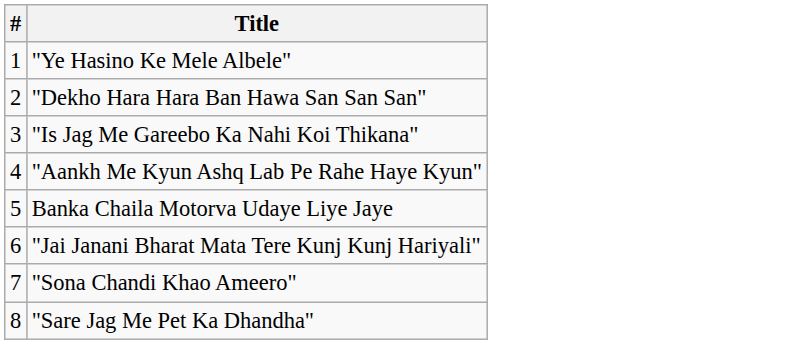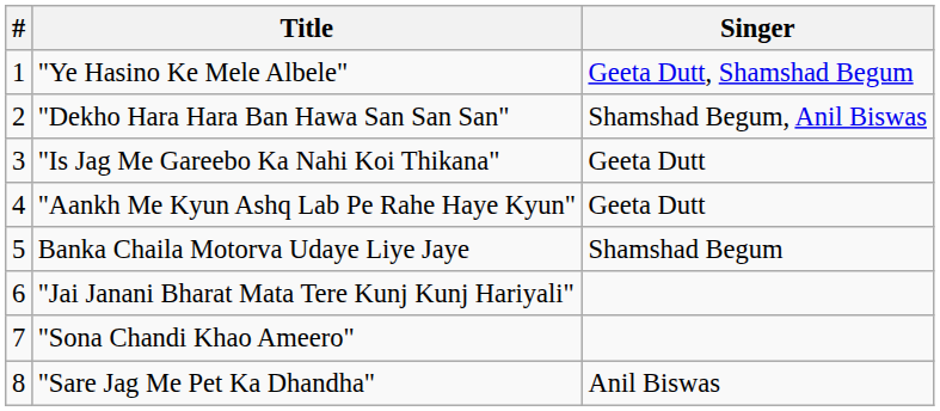+ column: Singer | Geeta Dutt, Shamshad Begum | Shamshad Begum, Anil Biswas | Geeta Dutt | Geeta Dutt | Shamshad Begum | Anil Biswas
